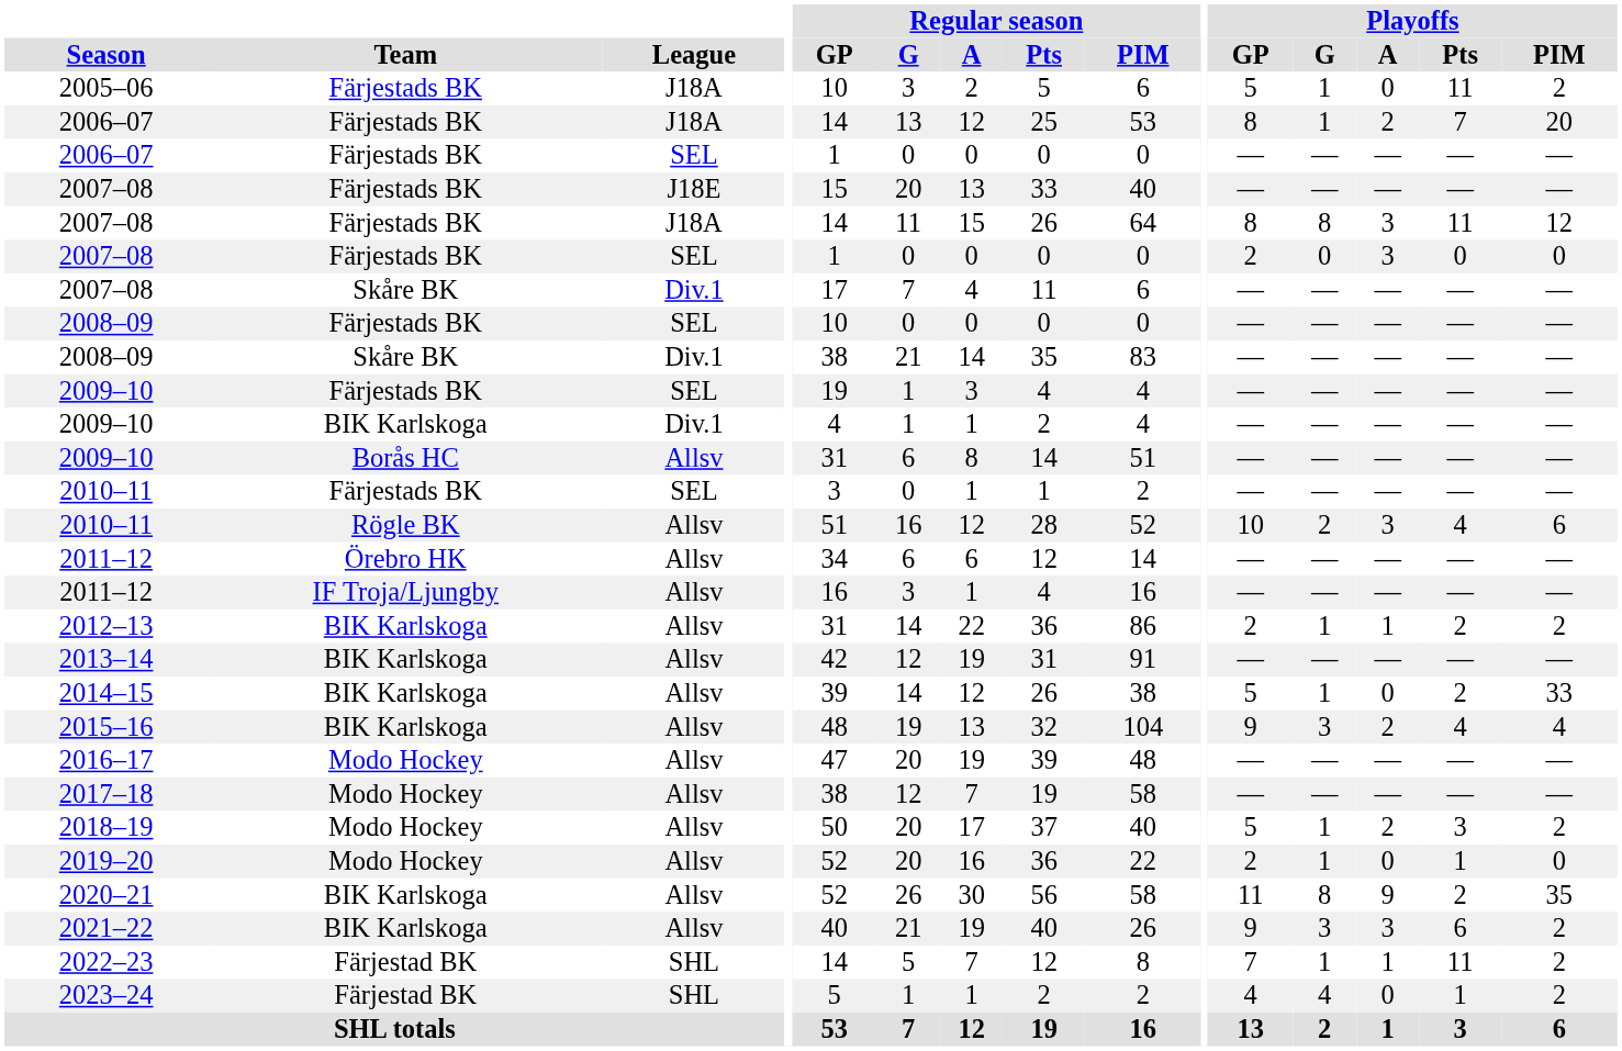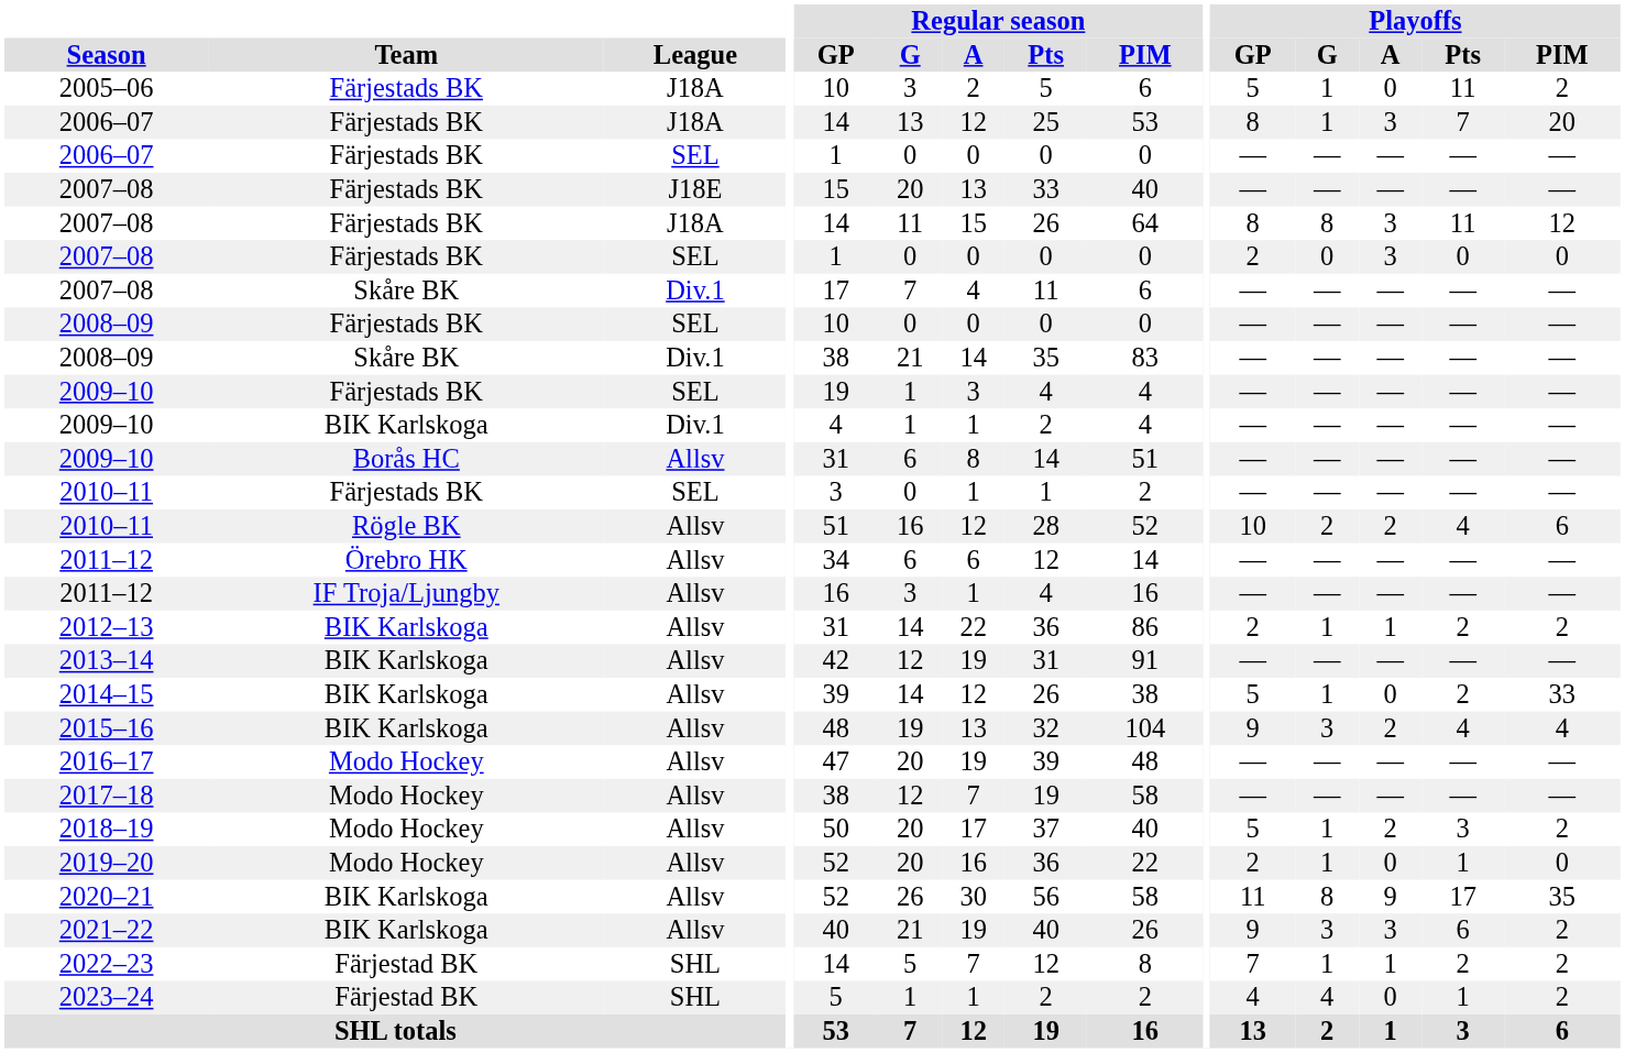2006–07 / J18A | Playoffs / A: 2 -> 3
2010–11 / Allsv | Playoffs / A: 3 -> 2
2020–21 | Playoffs / Pts: 2 -> 17
2022–23 | Playoffs / Pts: 11 -> 2
